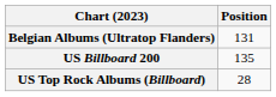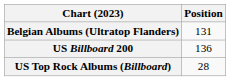US Billboard 200 | Position: 135 -> 136
